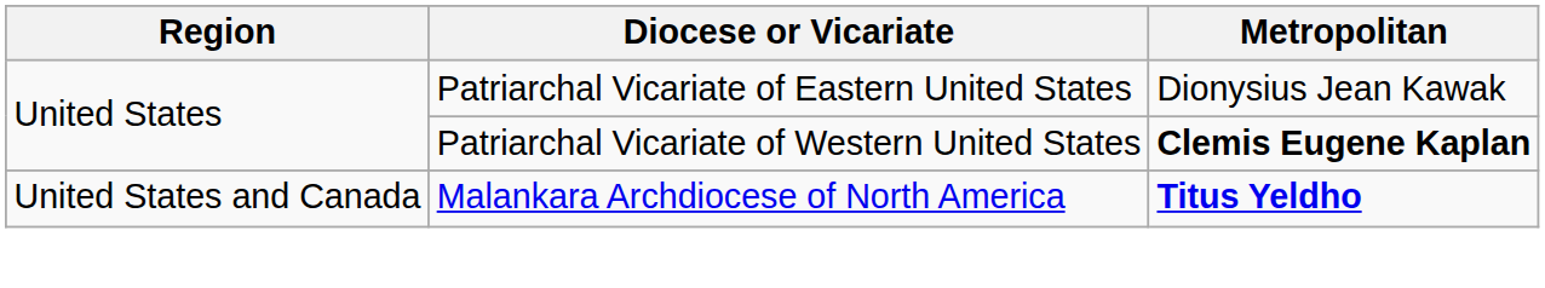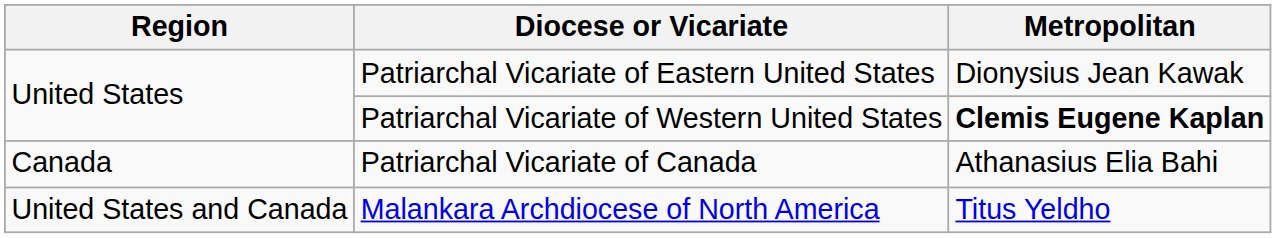+ row: Canada | Patriarchal Vicariate of Canada | Athanasius Elia Bahi
Malankara Archdiocese of North America | Metropolitan: bold -> normal
